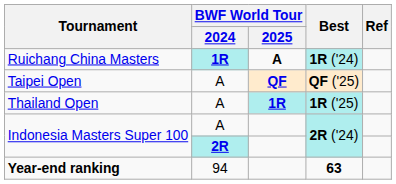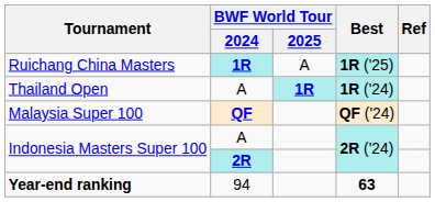Ruichang China Masters | BWF World Tour / 2025: bold -> normal
Ruichang China Masters | Best: 1R ('24) -> 1R ('25)
- row: Taipei Open | A | QF | QF ('25)
Thailand Open | Best: 1R ('25) -> 1R ('24)
+ row: Malaysia Super 100 | QF | QF ('24)
